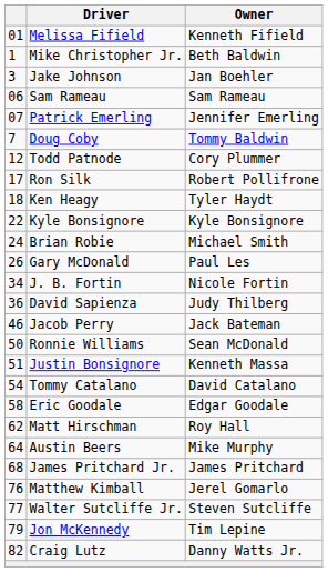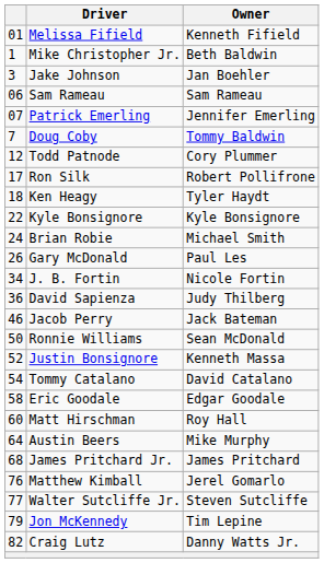Justin Bonsignore | column 1: 51 -> 52
Matt Hirschman | column 1: 62 -> 60
